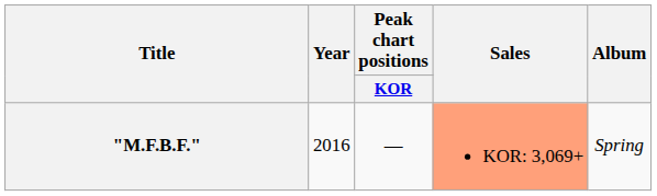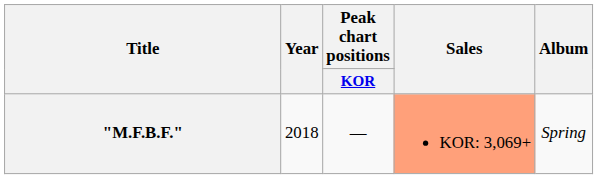"M.F.B.F." | Year: 2016 -> 2018
